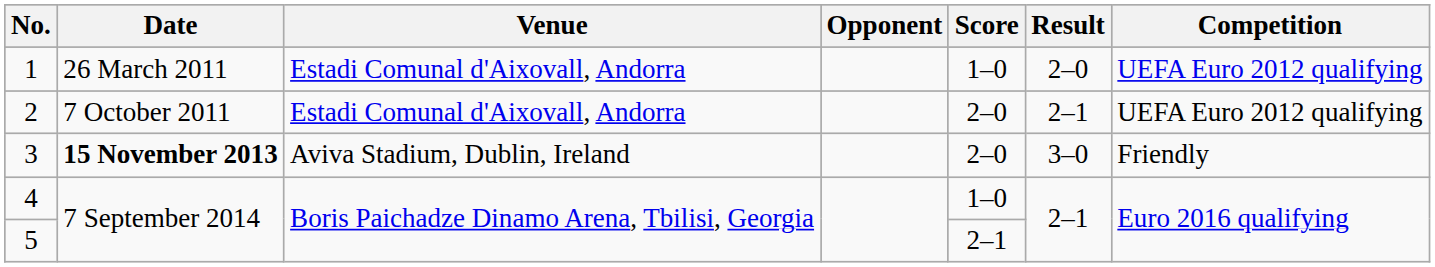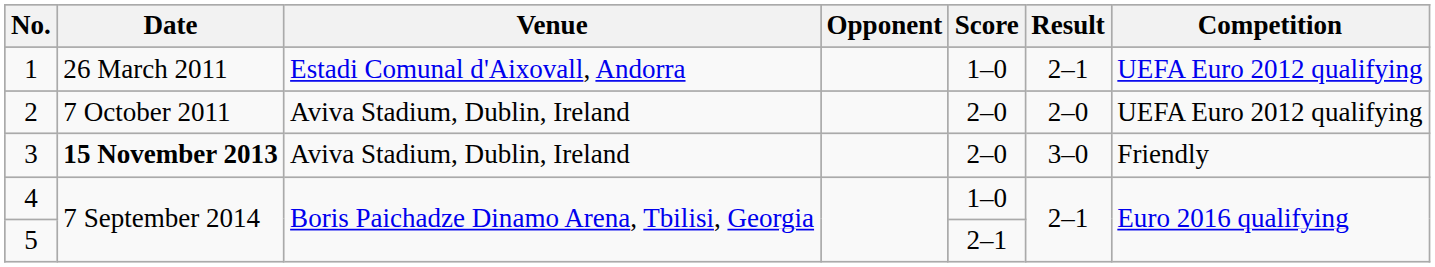1 | Result: 2–0 -> 2–1
2 | Venue: Estadi Comunal d'Aixovall, Andorra -> Aviva Stadium, Dublin, Ireland
2 | Result: 2–1 -> 2–0
